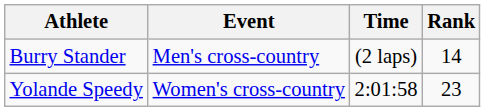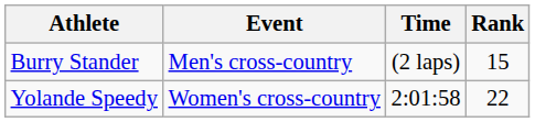Burry Stander | Rank: 14 -> 15
Yolande Speedy | Rank: 23 -> 22
